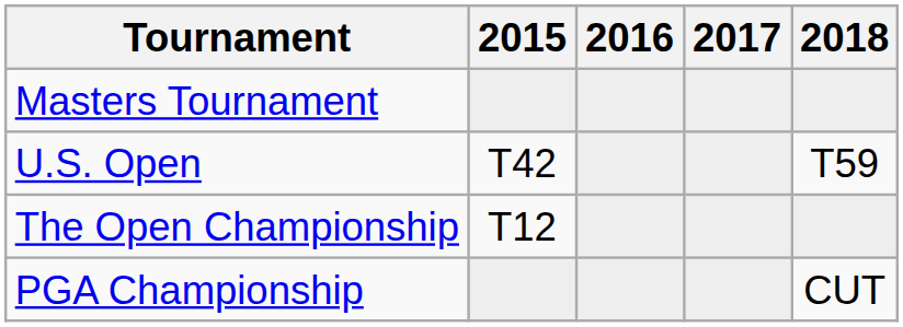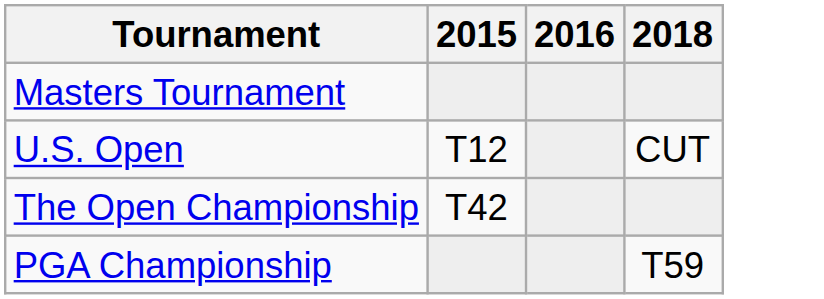- column: 2017
U.S. Open | 2015: T42 -> T12
U.S. Open | 2018: T59 -> CUT
The Open Championship | 2015: T12 -> T42
PGA Championship | 2018: CUT -> T59
